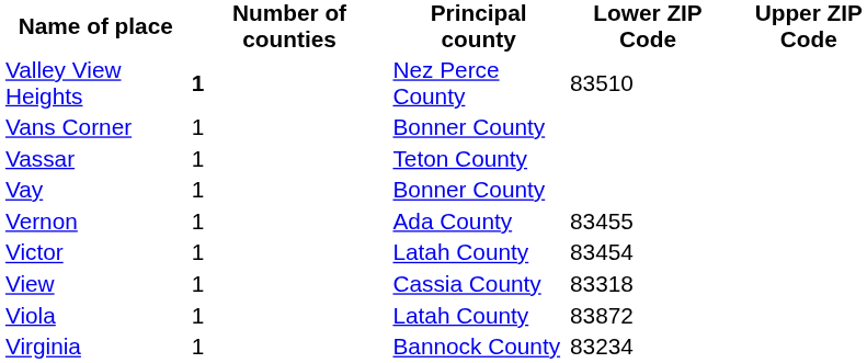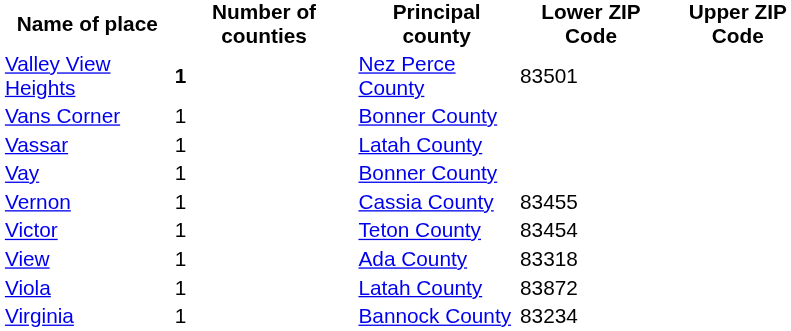Valley View Heights | Lower ZIP Code: 83510 -> 83501
Vassar | Principal county: Teton County -> Latah County
Vernon | Principal county: Ada County -> Cassia County
Victor | Principal county: Latah County -> Teton County
View | Principal county: Cassia County -> Ada County
